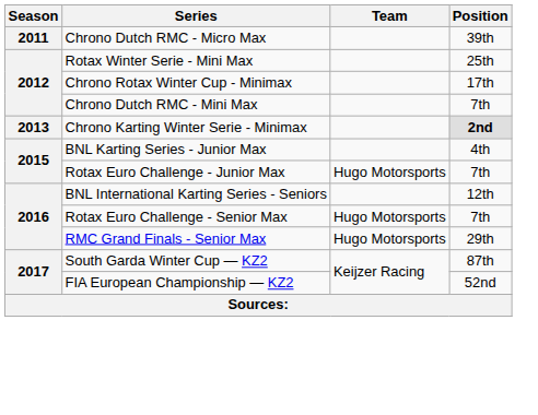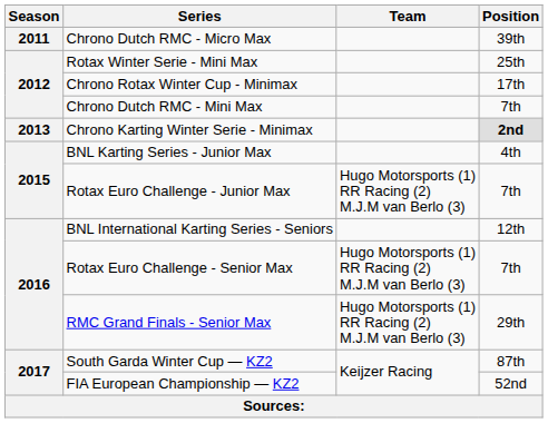Rotax Euro Challenge - Junior Max | Team: Hugo Motorsports -> Hugo Motorsports (1) RR Racing (2) M.J.M van Berlo (3)
Rotax Euro Challenge - Senior Max | Team: Hugo Motorsports -> Hugo Motorsports (1) RR Racing (2) M.J.M van Berlo (3)
RMC Grand Finals - Senior Max | Team: Hugo Motorsports -> Hugo Motorsports (1) RR Racing (2) M.J.M van Berlo (3)
